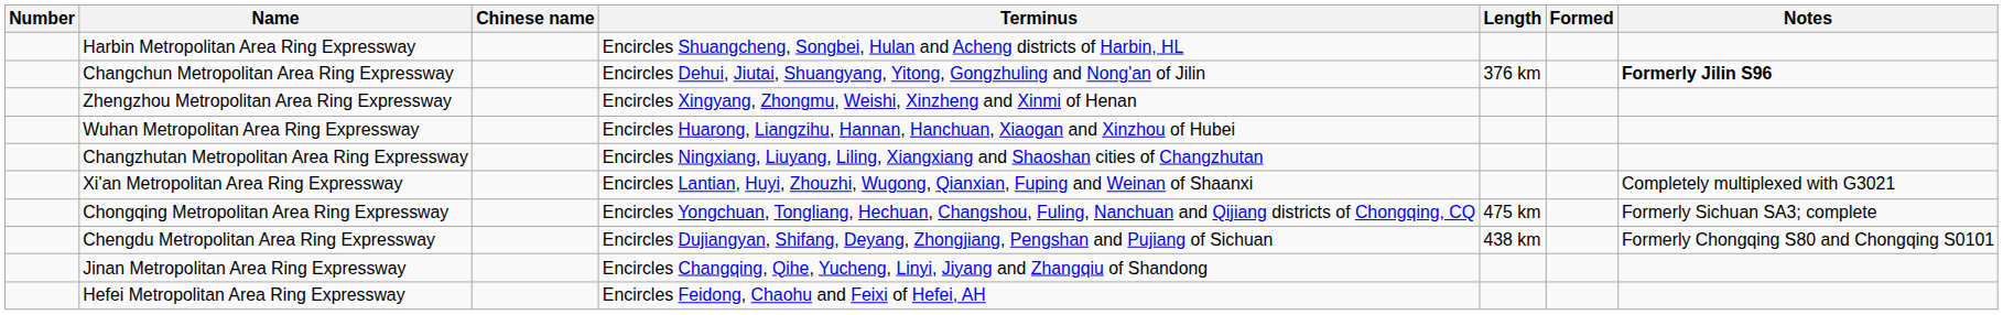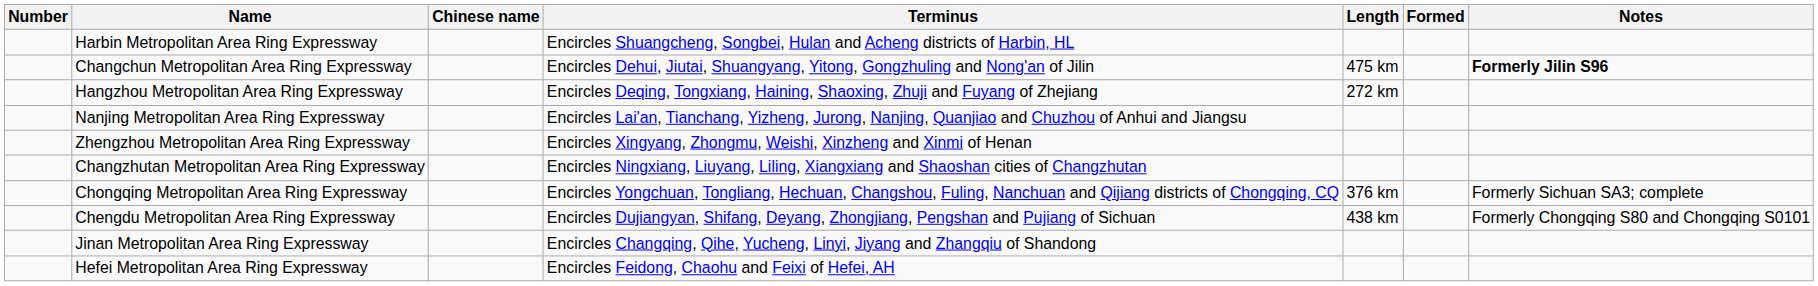Changchun Metropolitan Area Ring Expressway | Length: 376 km -> 475 km
+ row: Hangzhou Metropolitan Area Ring Expressway | Encircles Deqing, Tongxiang, Haining, Shaoxing, Zhuji and Fuyang of Zhejiang | 272 km
+ row: Nanjing Metropolitan Area Ring Expressway | Encircles Lai'an, Tianchang, Yizheng, Jurong, Nanjing, Quanjiao and Chuzhou of Anhui and Jiangsu
- row: Wuhan Metropolitan Area Ring Expressway | Encircles Huarong, Liangzihu, Hannan, Hanchuan, Xiaogan and Xinzhou of Hubei
- row: Xi'an Metropolitan Area Ring Expressway | Encircles Lantian, Huyi, Zhouzhi, Wugong, Qianxian, Fuping and Weinan of Shaanxi | Completely multiplexed with G3021
Chongqing Metropolitan Area Ring Expressway | Length: 475 km -> 376 km
